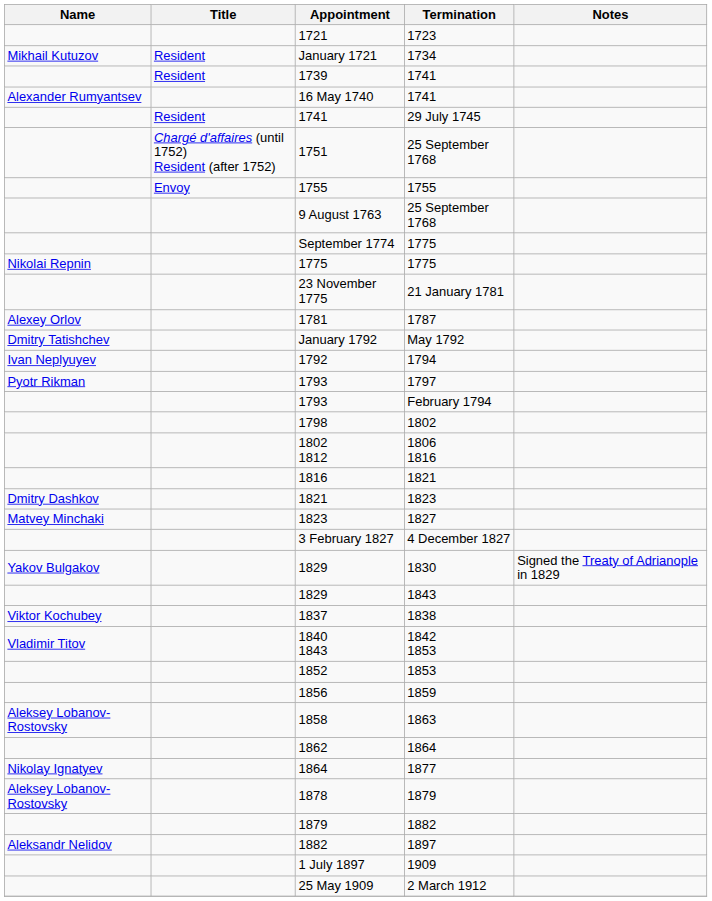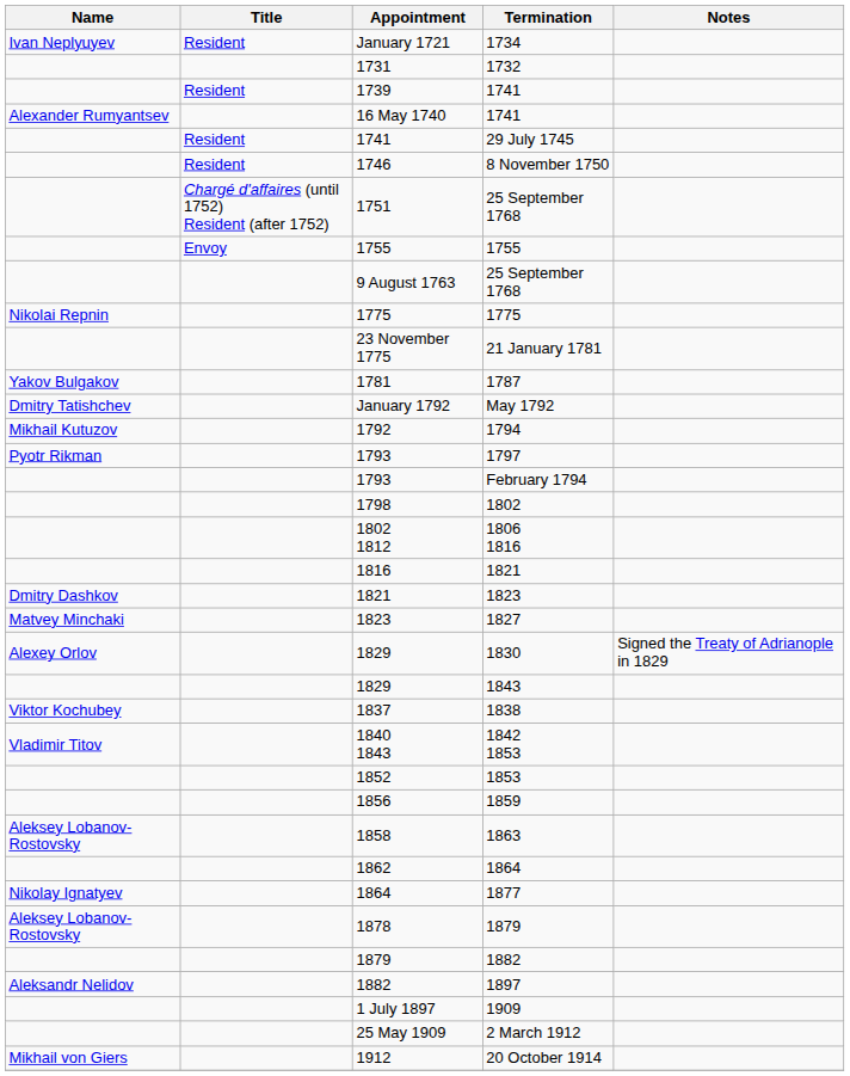- row: 1721 | 1723
January 1721 | Name: Mikhail Kutuzov -> Ivan Neplyuyev
+ row: 1731 | 1732
+ row: Resident | 1746 | 8 November 1750
- row: September 1774 | 1775
1781 | Name: Alexey Orlov -> Yakov Bulgakov
1792 | Name: Ivan Neplyuyev -> Mikhail Kutuzov
- row: 3 February 1827 | 4 December 1827
1829 / 1830 | Name: Yakov Bulgakov -> Alexey Orlov
+ row: Mikhail von Giers | 1912 | 20 October 1914
